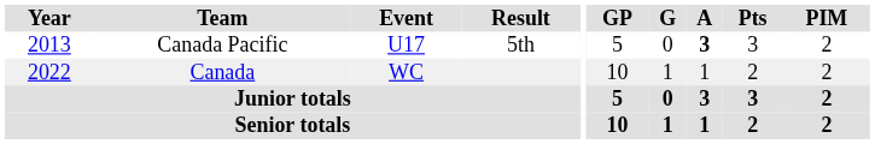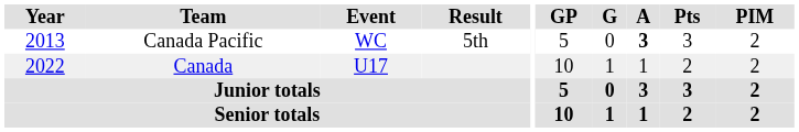Canada Pacific | Event: U17 -> WC
Canada | Event: WC -> U17
